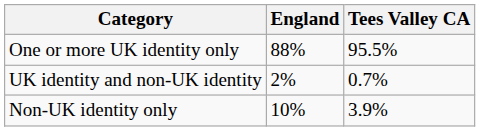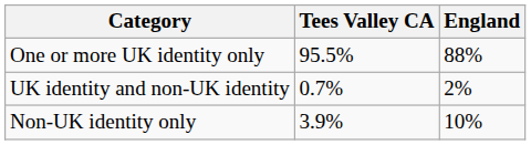columns swapped: Tees Valley CA <-> England
